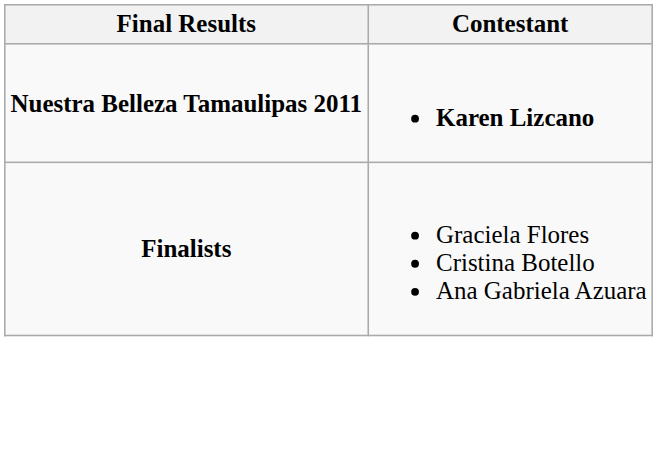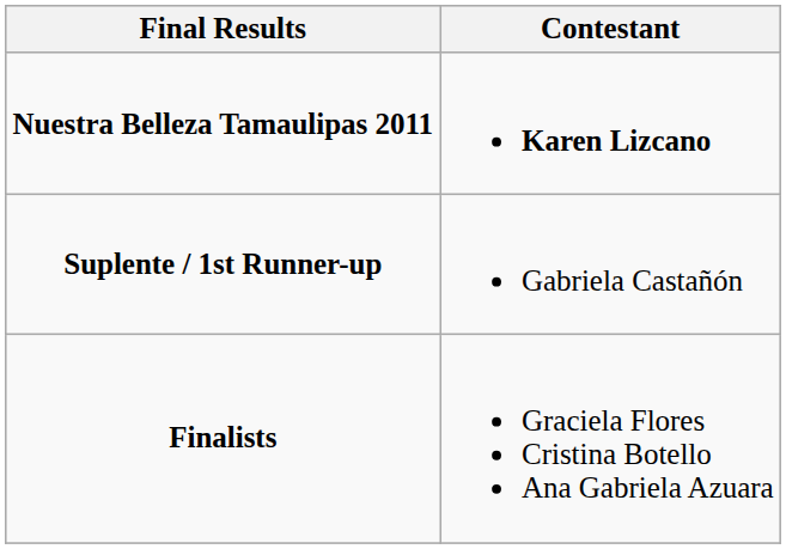+ row: Suplente / 1st Runner-up | Gabriela Castañón
